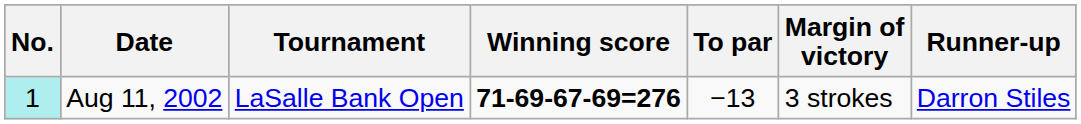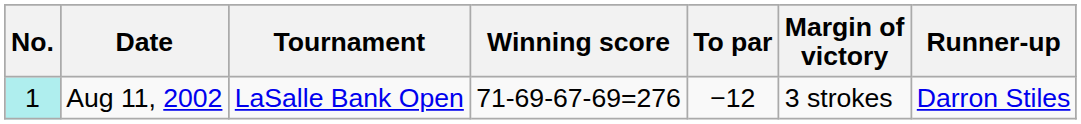Aug 11, 2002 | Winning score: bold -> normal
Aug 11, 2002 | To par: −13 -> −12
